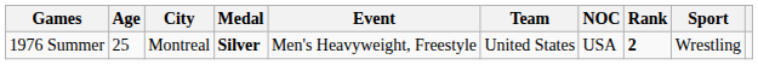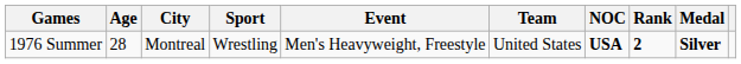columns swapped: Sport <-> Medal
1976 Summer | Age: 25 -> 28
1976 Summer | NOC: normal -> bold
